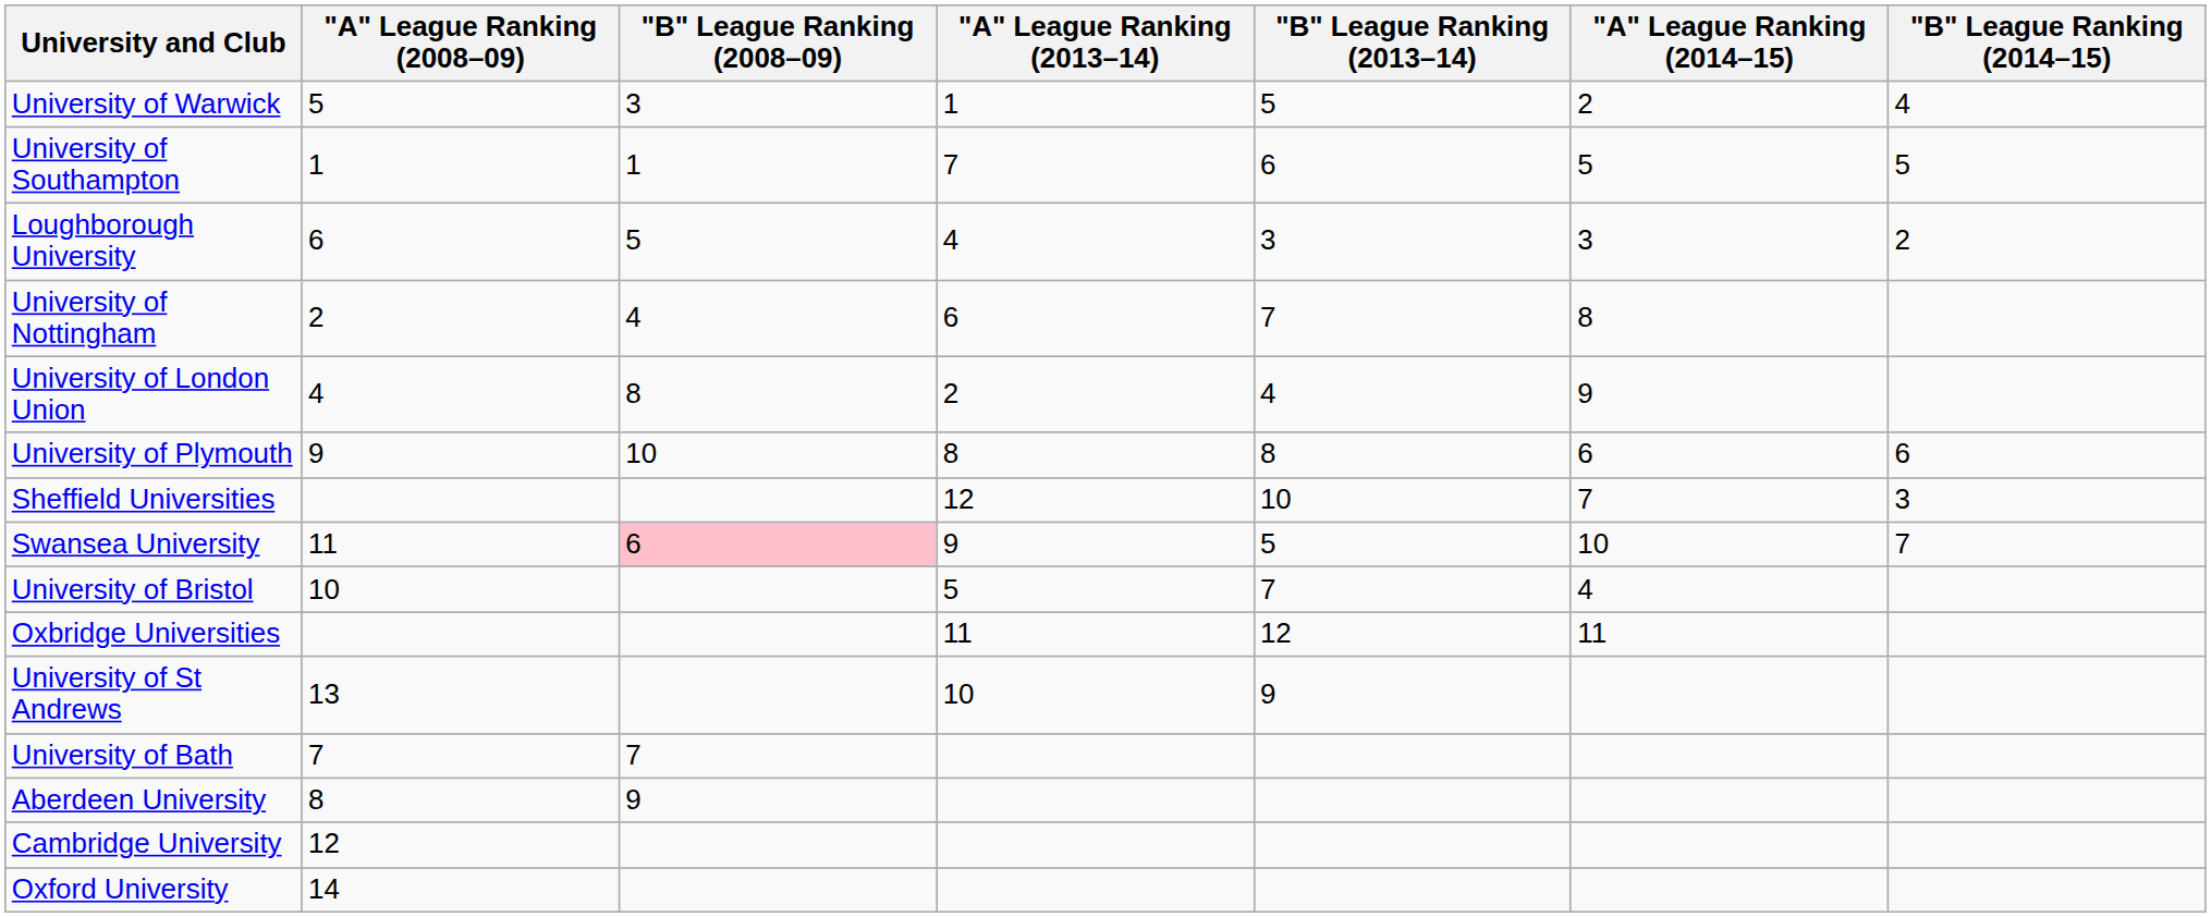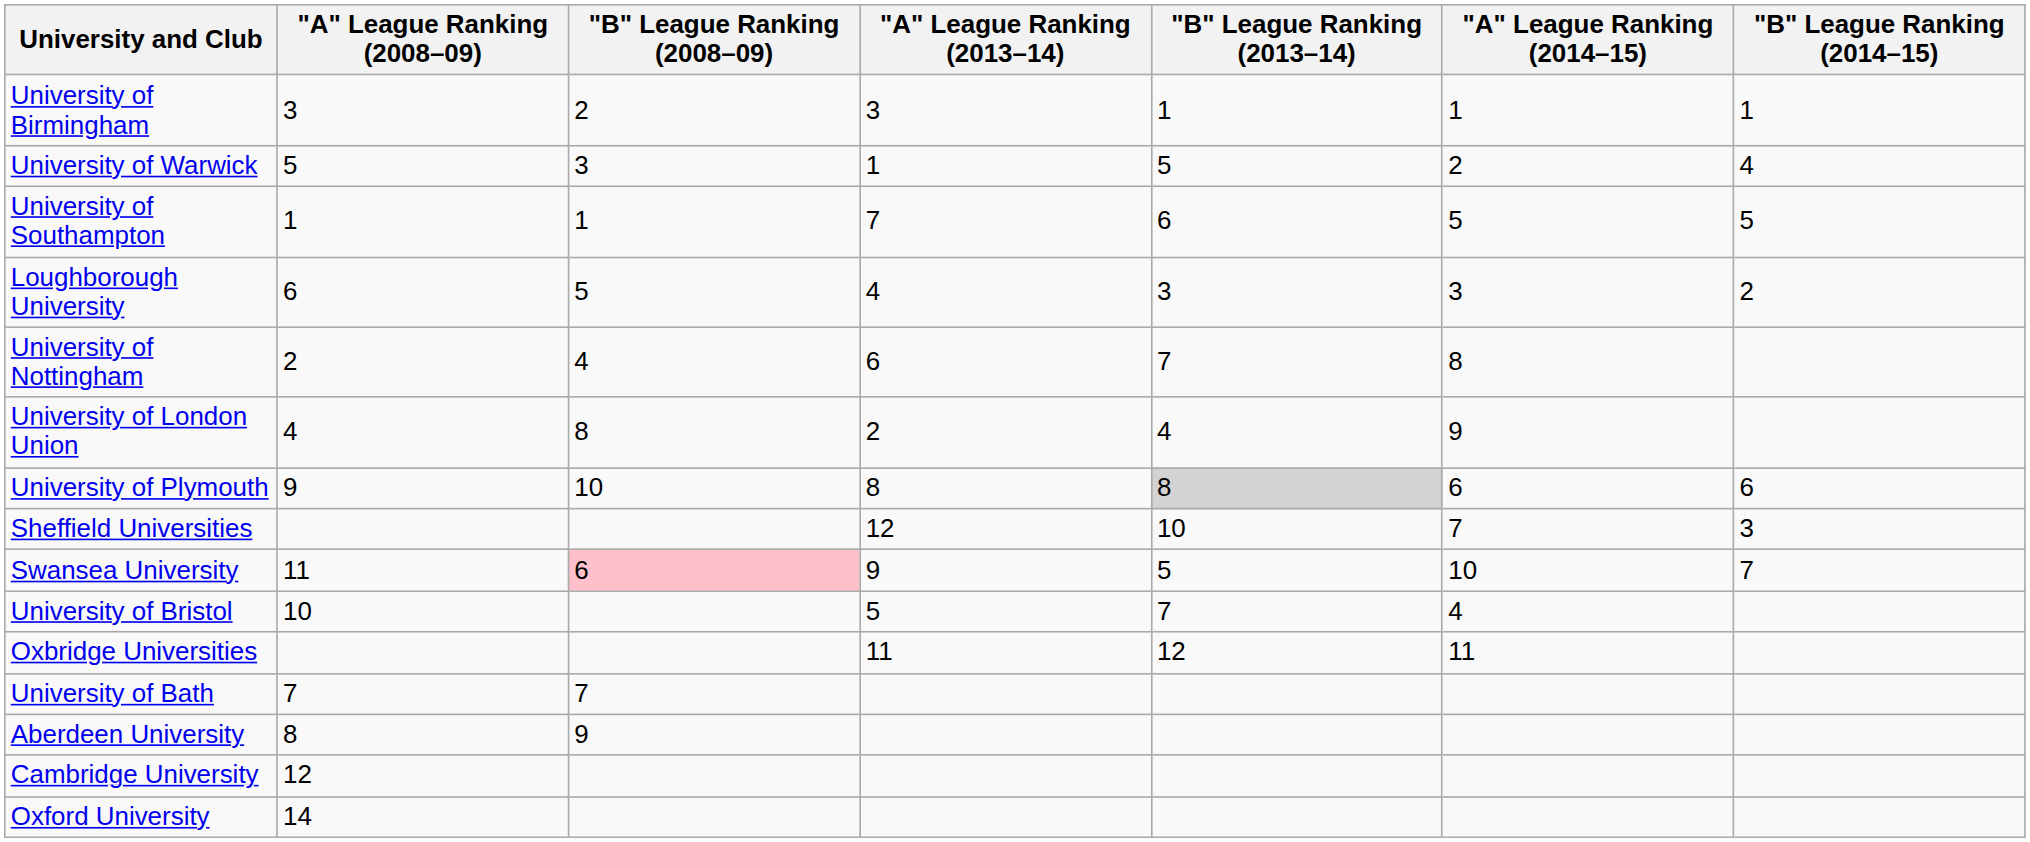+ row: University of Birmingham | 3 | 2 | 3 | 1 | 1 | 1
University of Plymouth | "B" League Ranking (2013–14): no background -> lightgrey background
- row: University of St Andrews | 13 | 10 | 9
